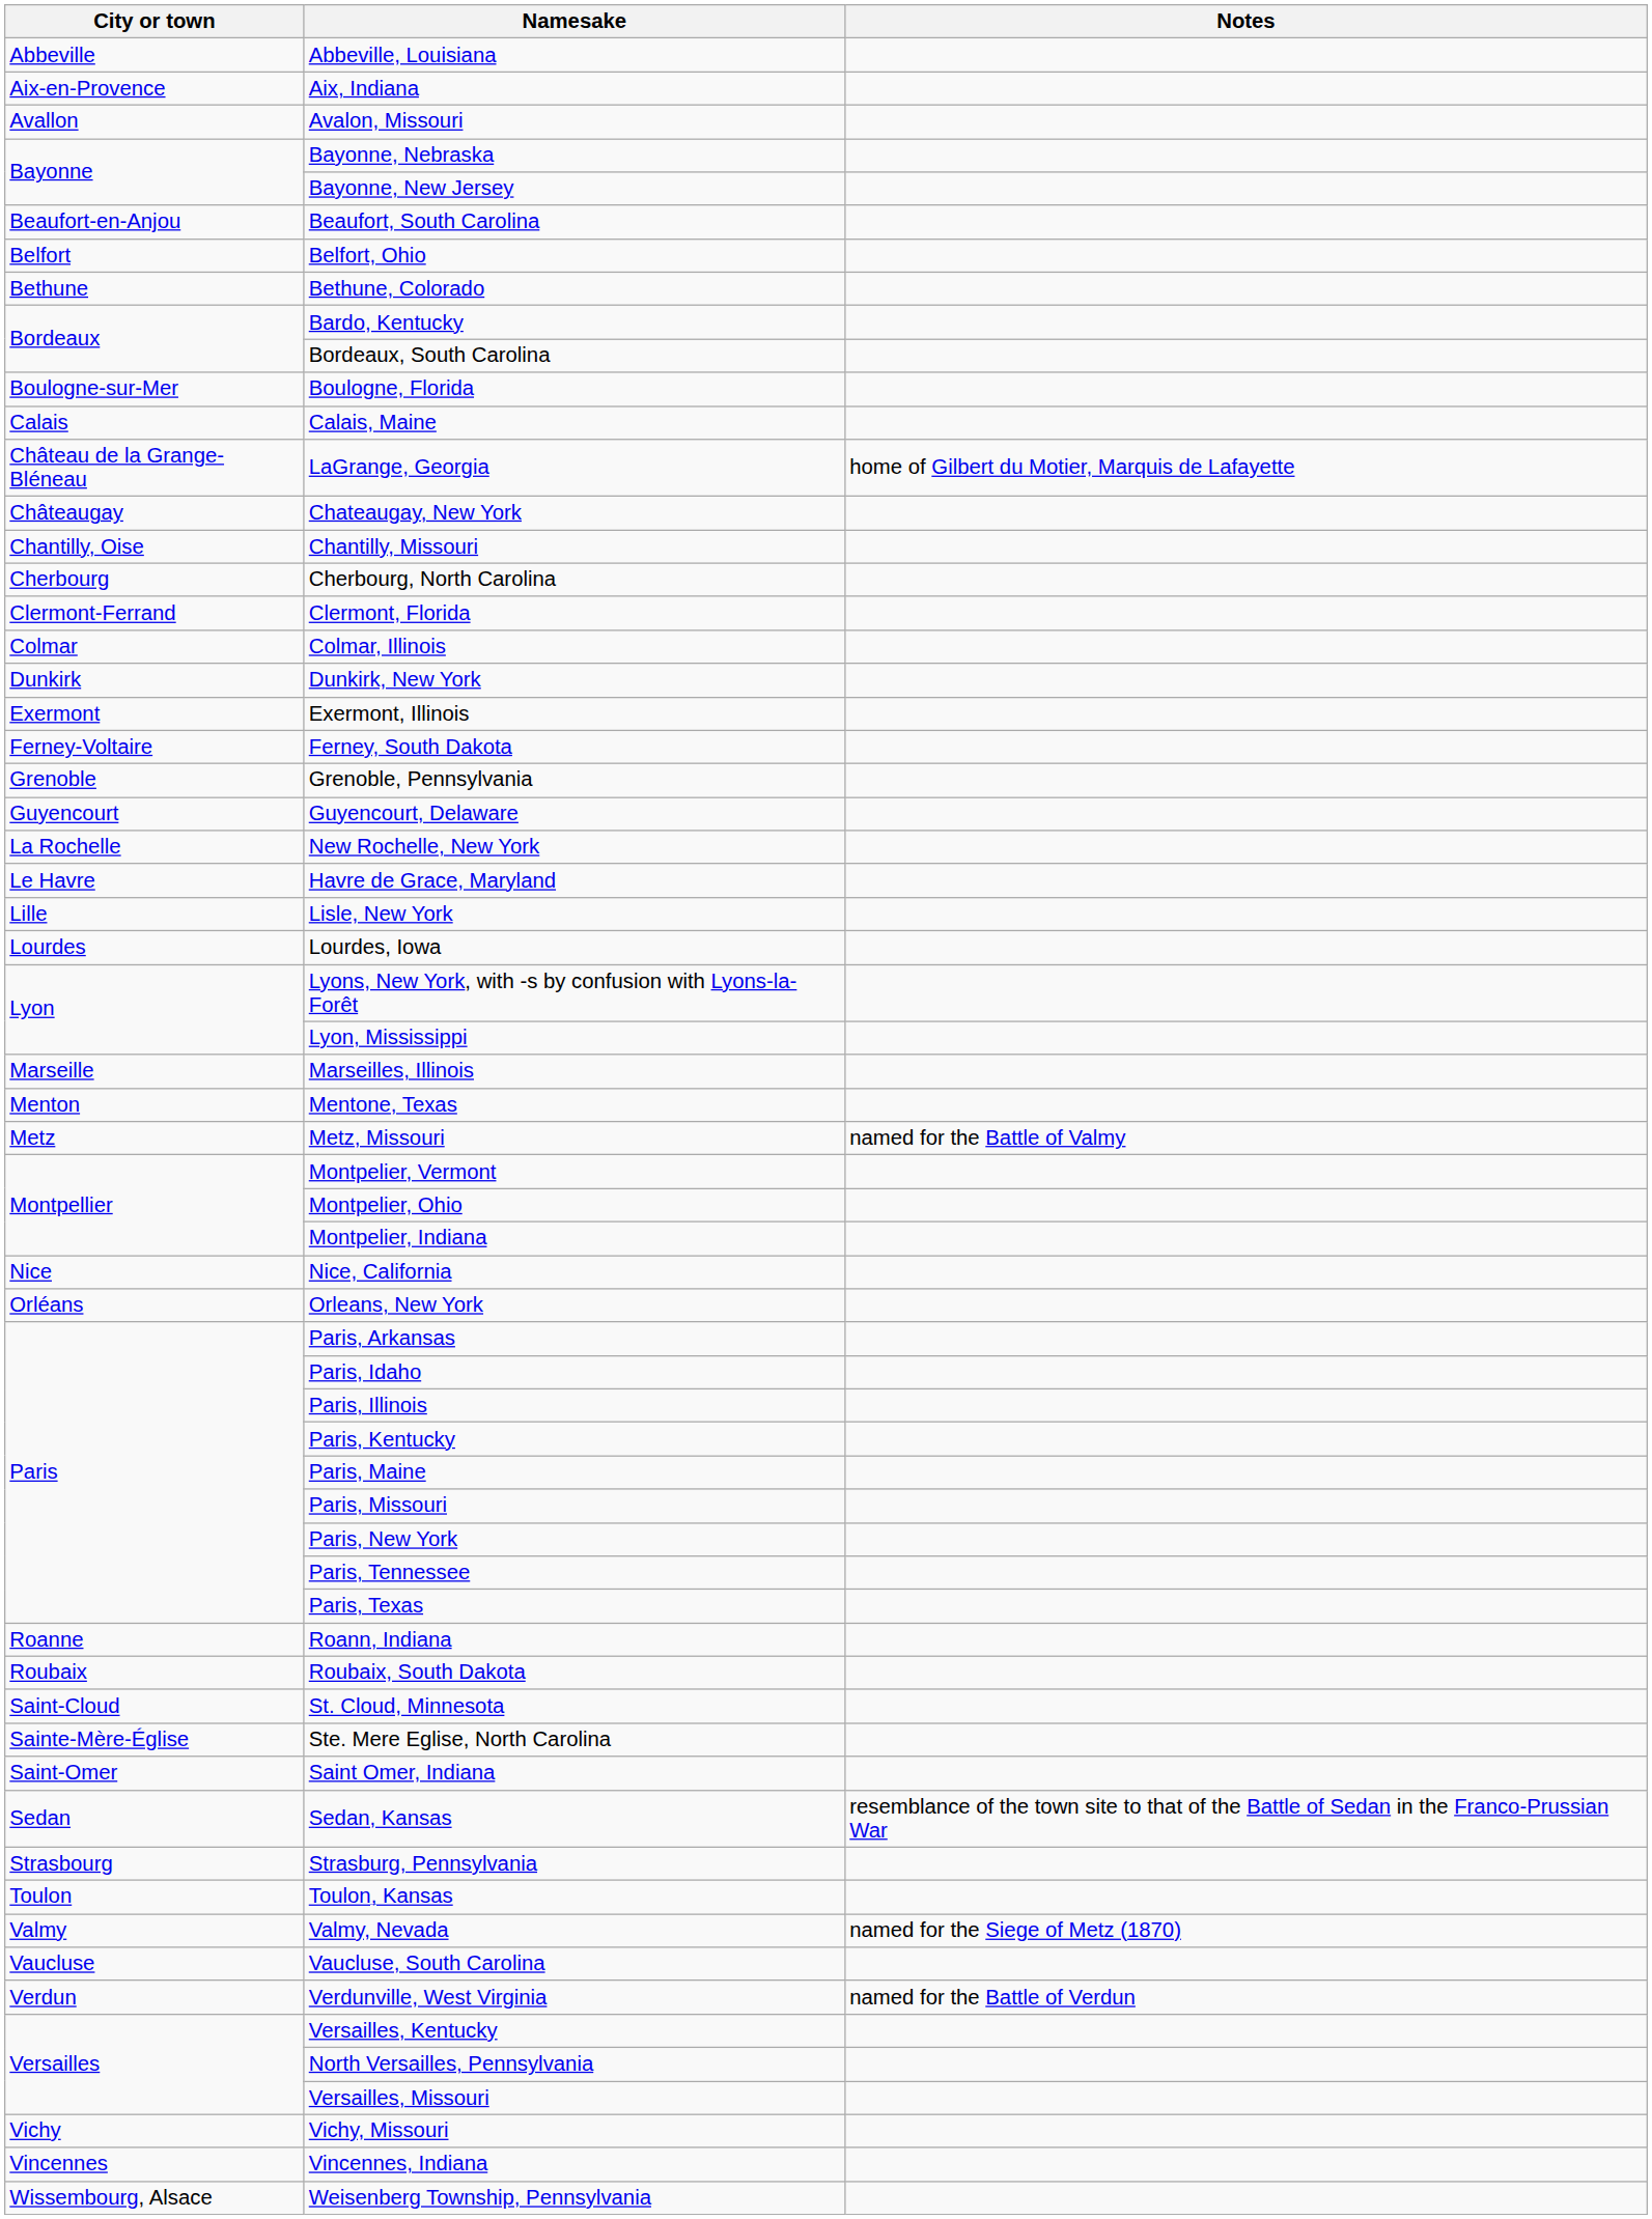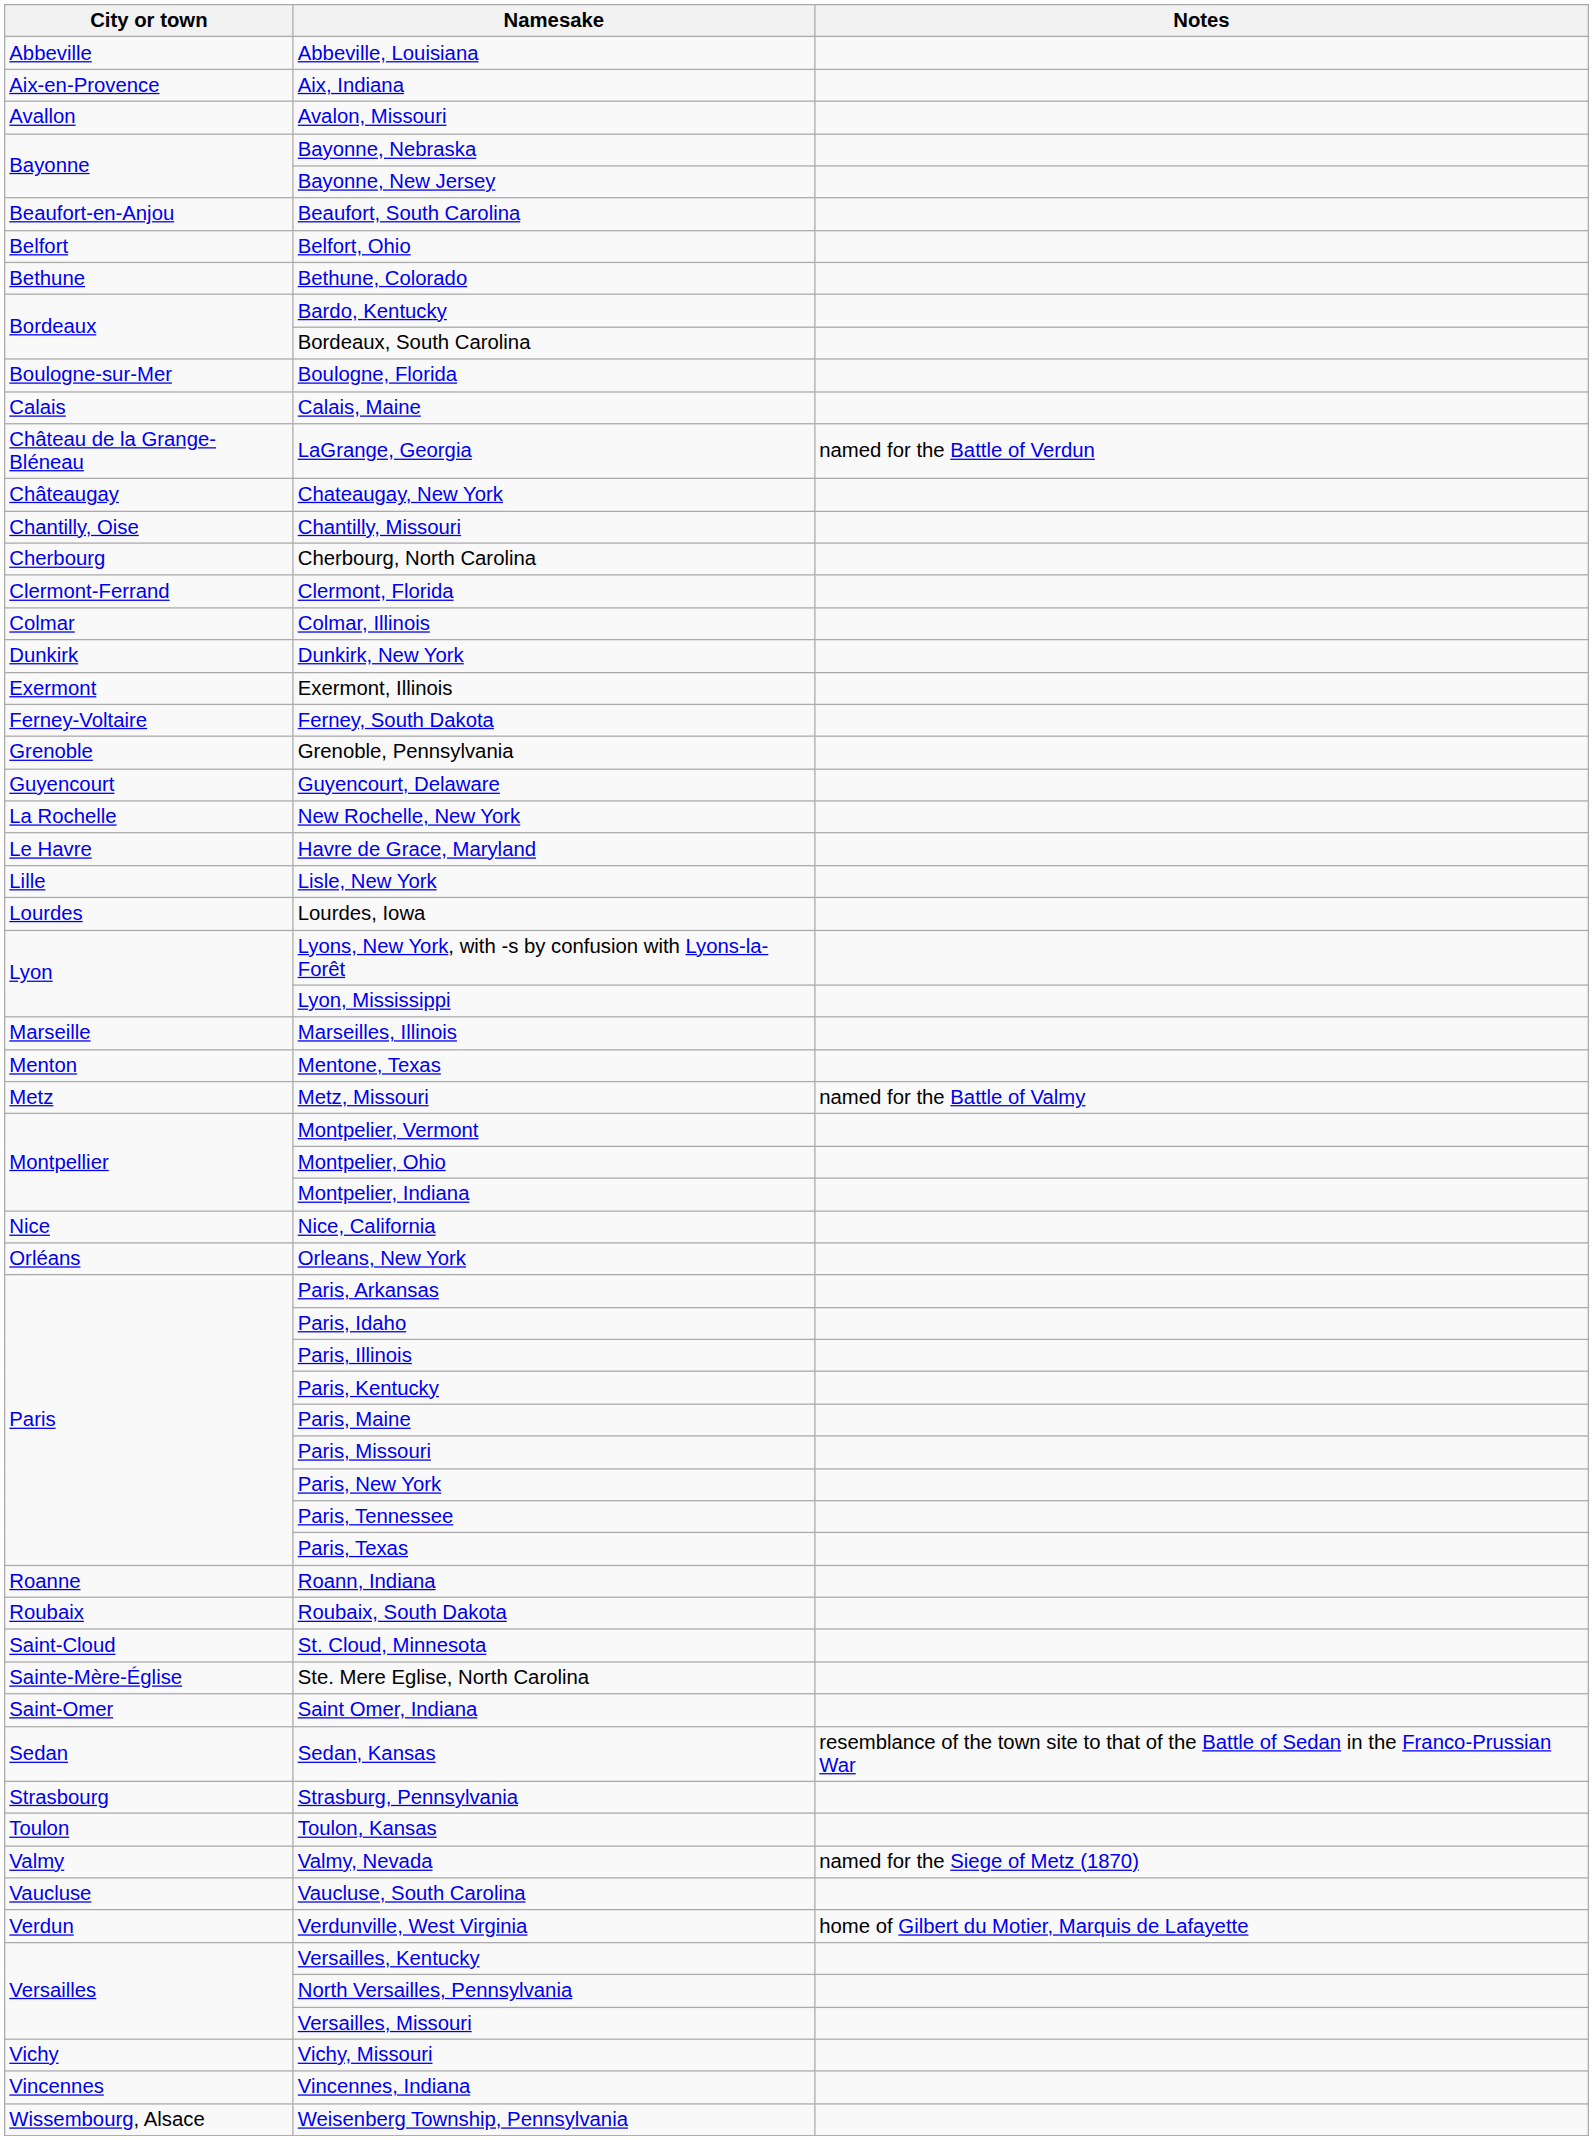LaGrange, Georgia | Notes: home of Gilbert du Motier, Marquis de Lafayette -> named for the Battle of Verdun
Verdunville, West Virginia | Notes: named for the Battle of Verdun -> home of Gilbert du Motier, Marquis de Lafayette
